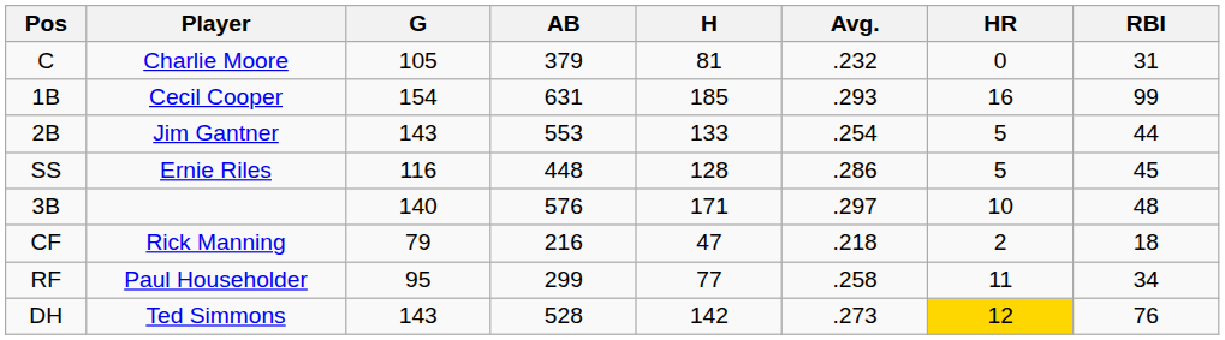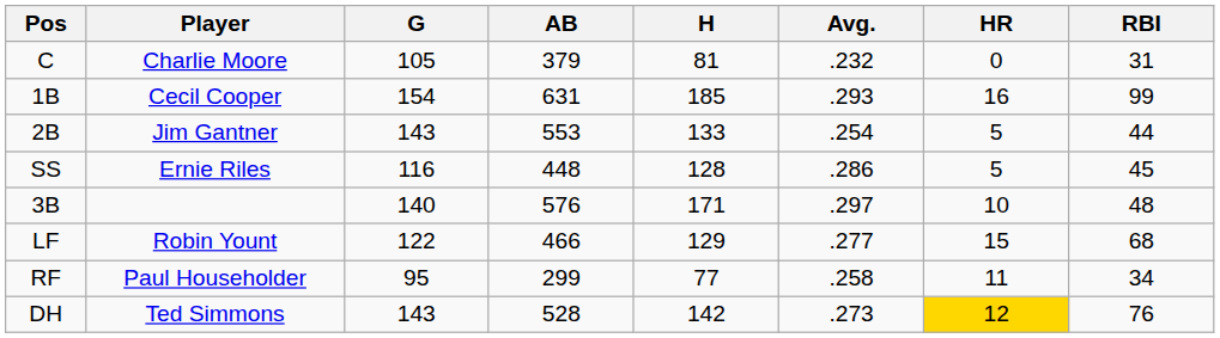+ row: LF | Robin Yount | 122 | 466 | 129 | .277 | 15 | 68
- row: CF | Rick Manning | 79 | 216 | 47 | .218 | 2 | 18
